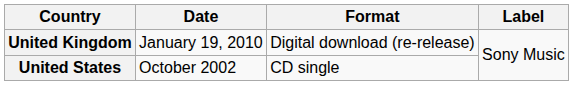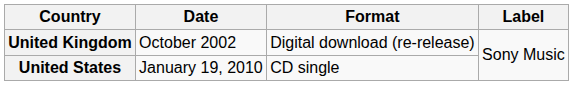United Kingdom | Date: January 19, 2010 -> October 2002
United States | Date: October 2002 -> January 19, 2010
